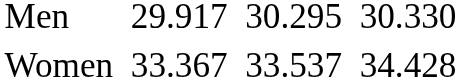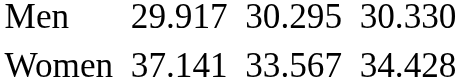Women | column 3: 33.367 -> 37.141
Women | column 5: 33.537 -> 33.567
